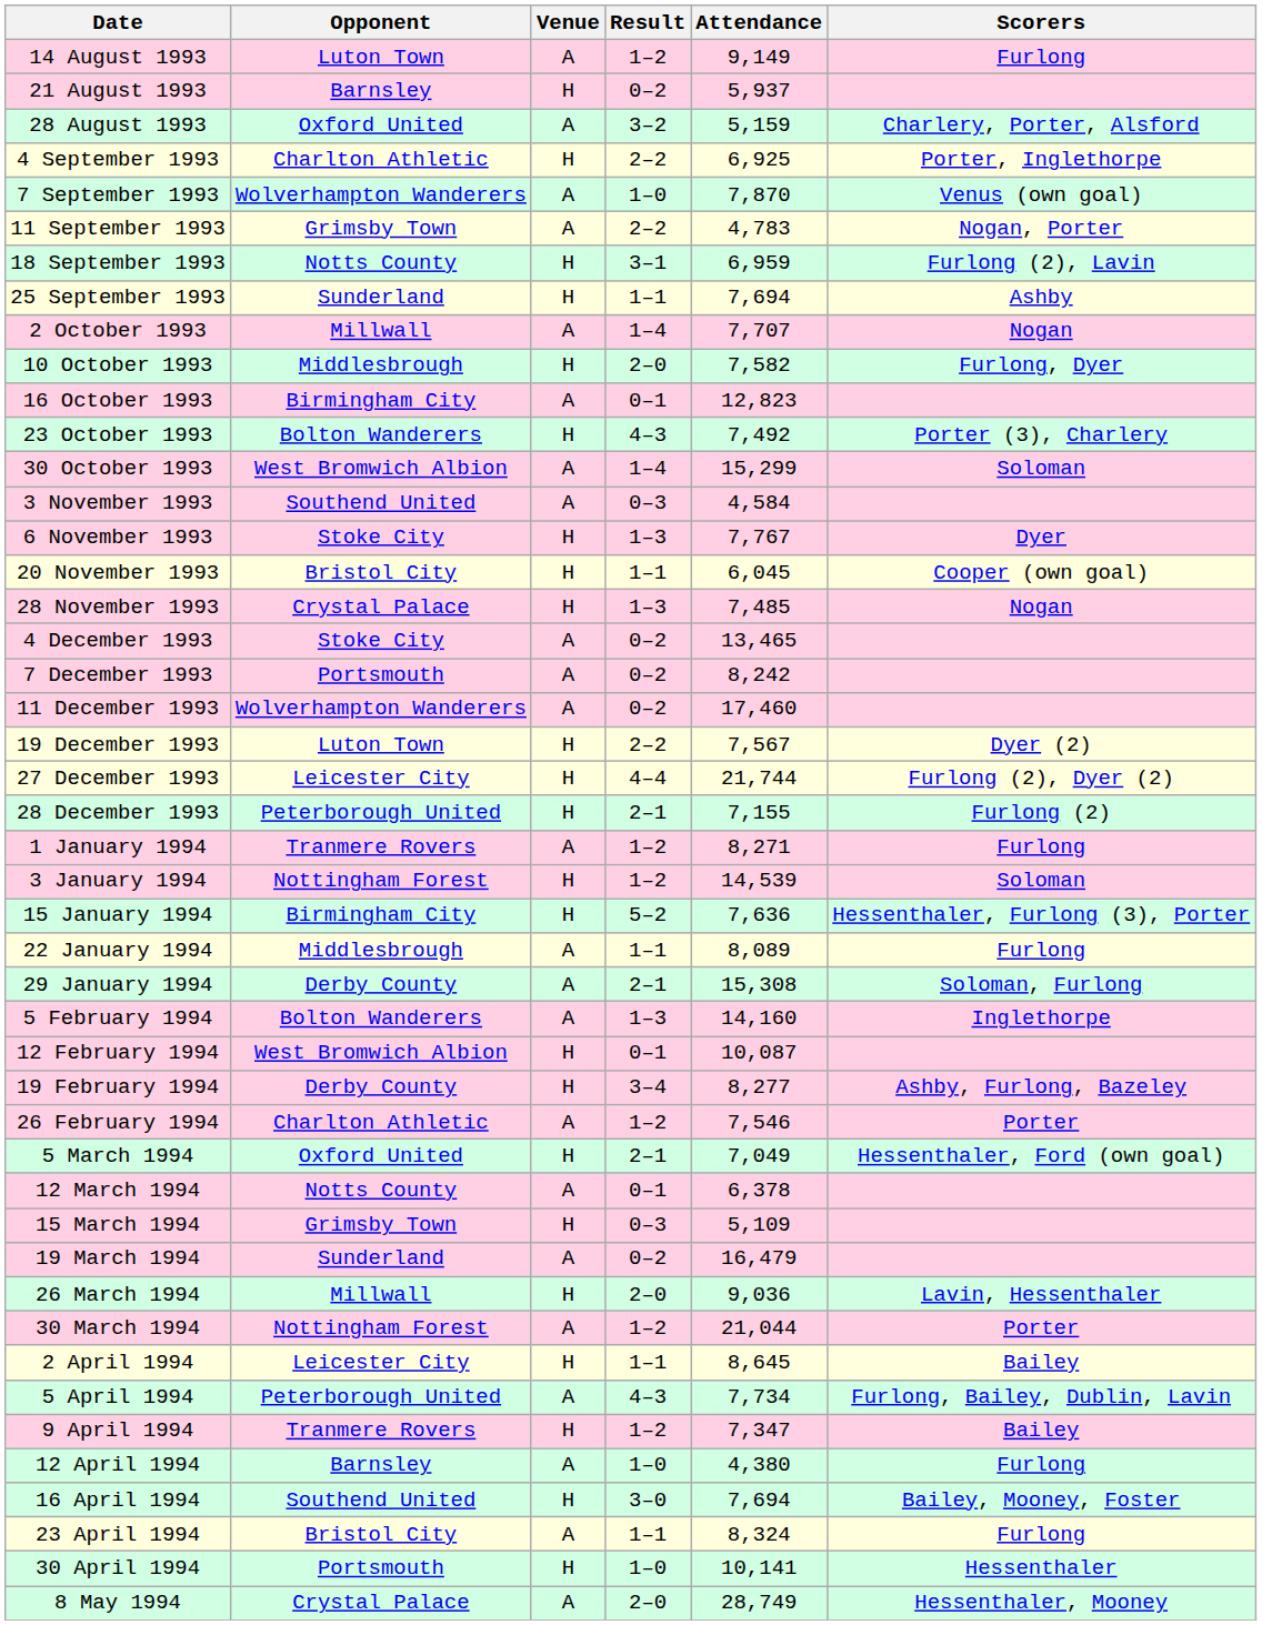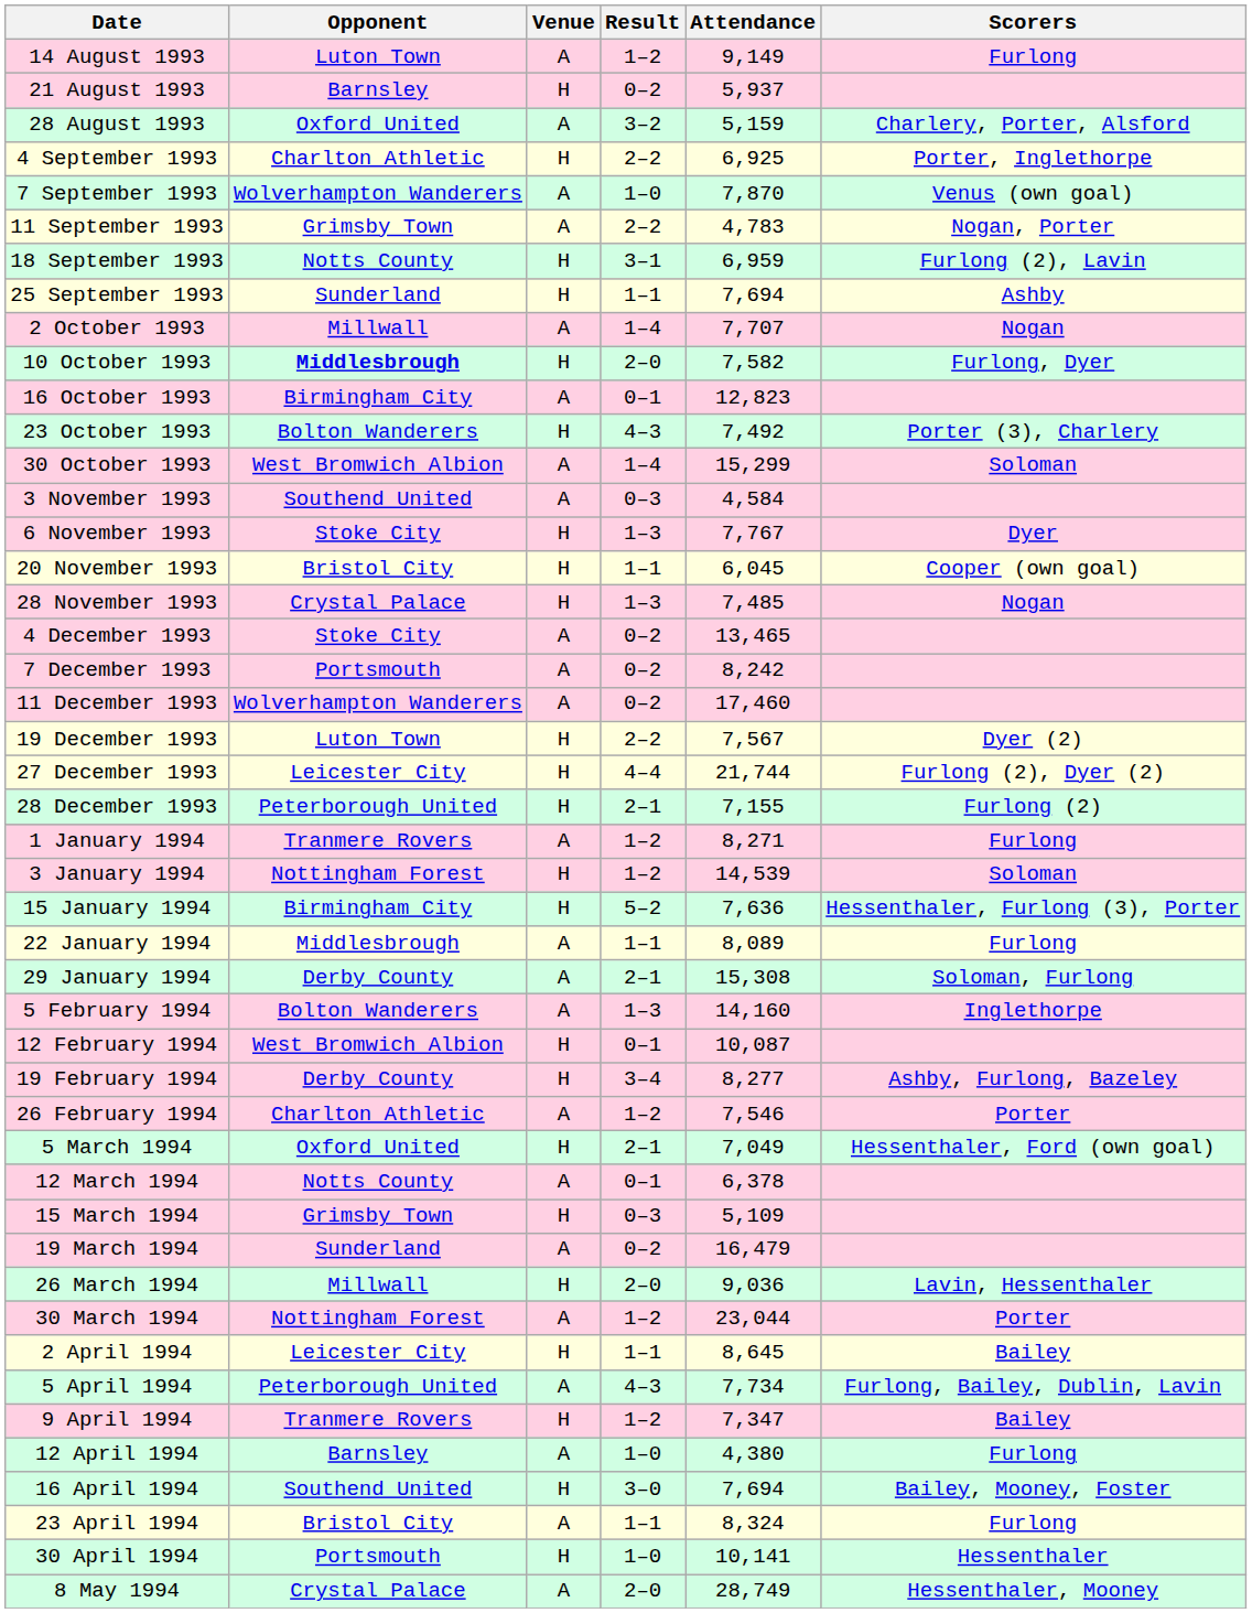10 October 1993 | Opponent: normal -> bold
30 March 1994 | Attendance: 21,044 -> 23,044
